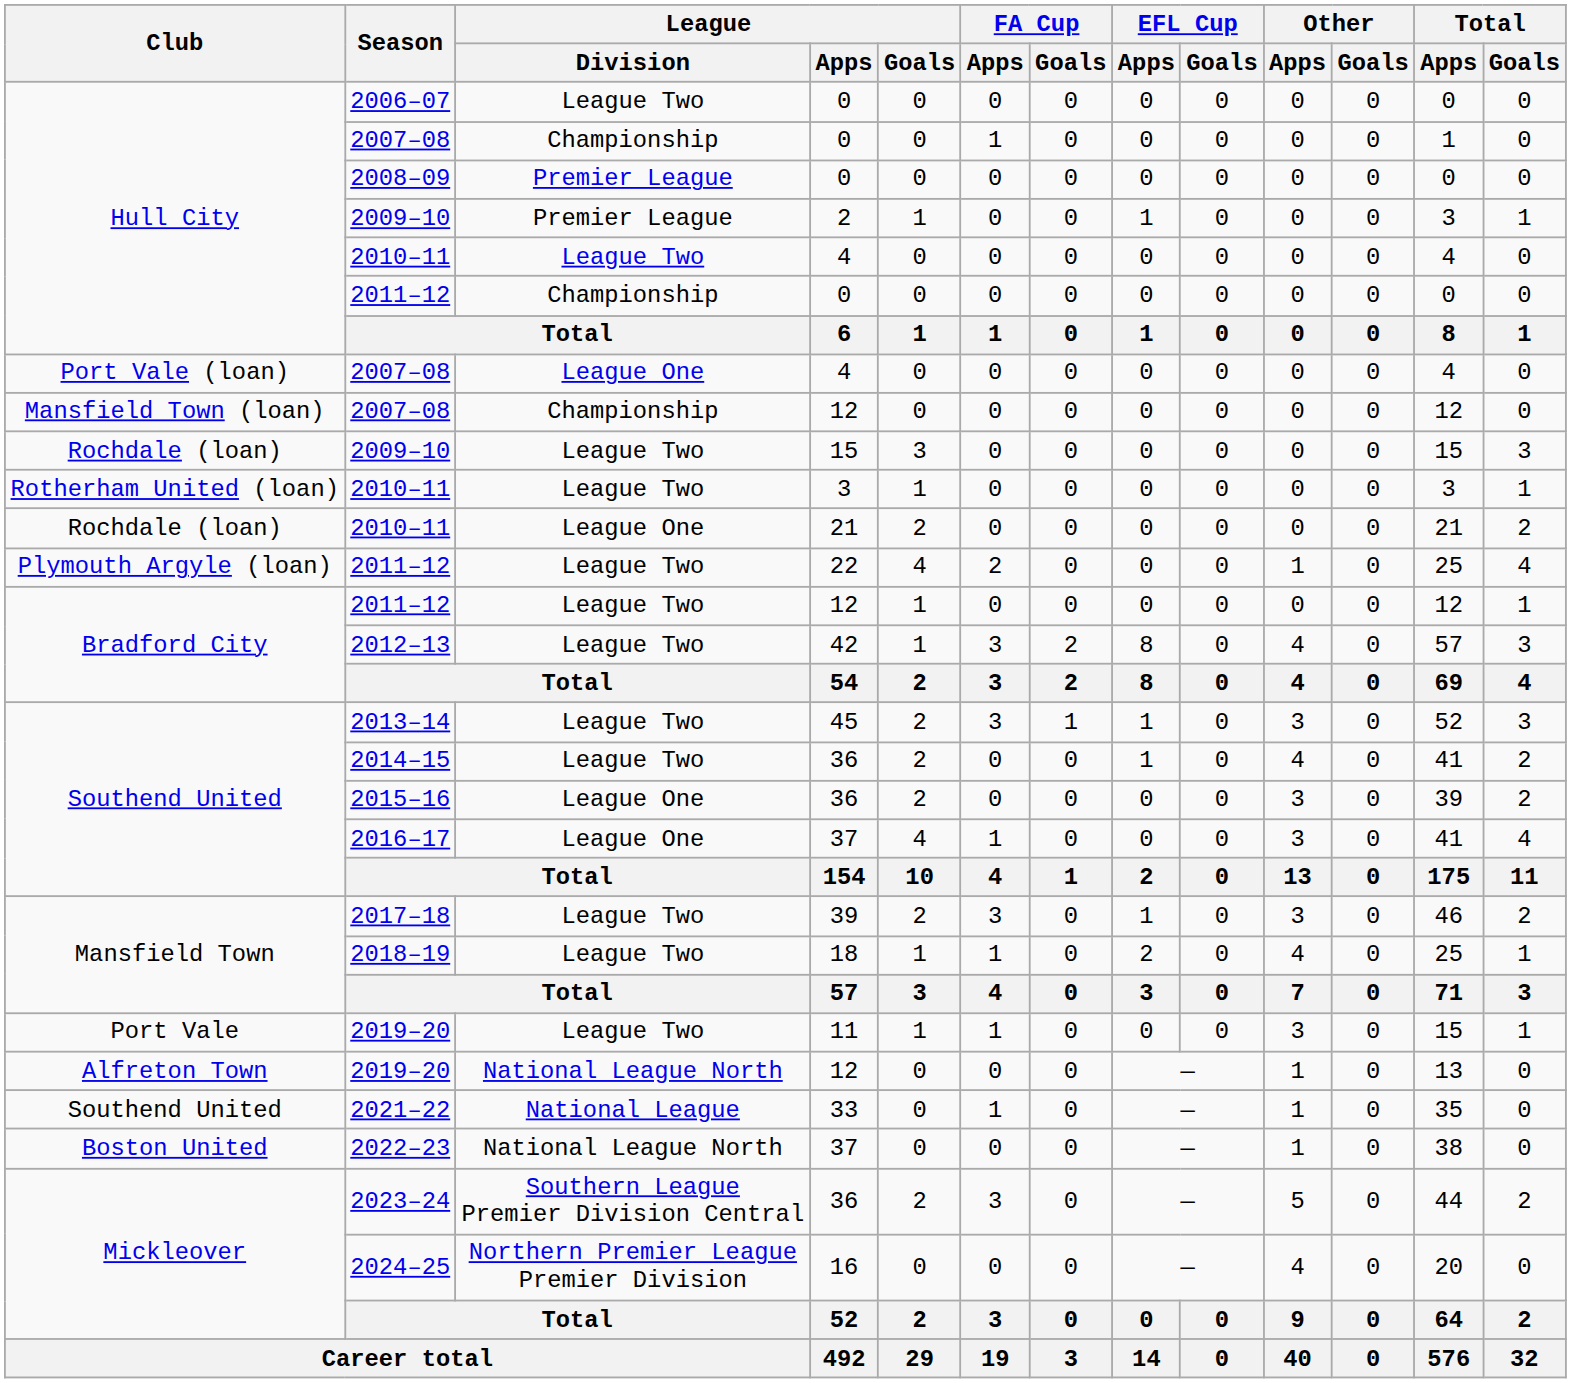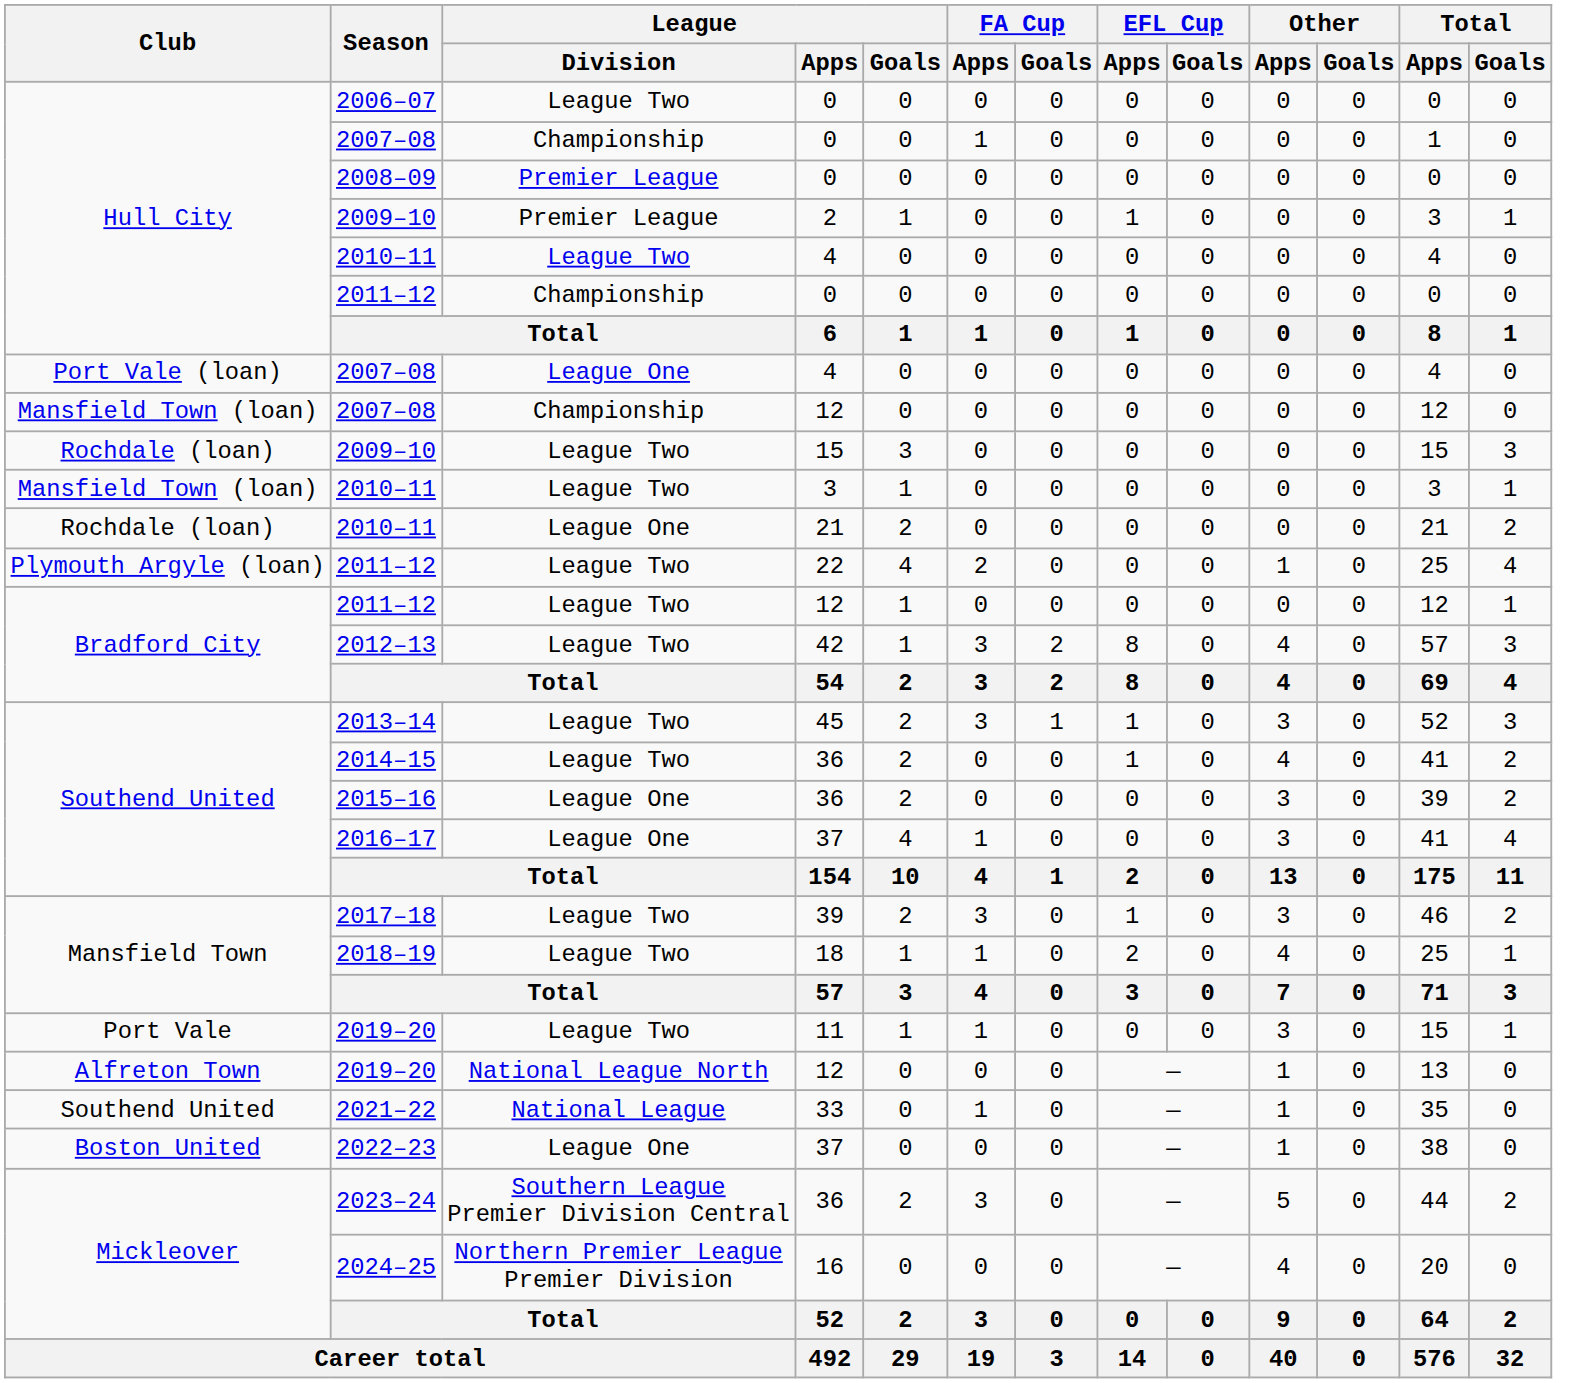2010–11 / 3 | Club: Rotherham United (loan) -> Mansfield Town (loan)
2022–23 | League / Division: National League North -> League One
